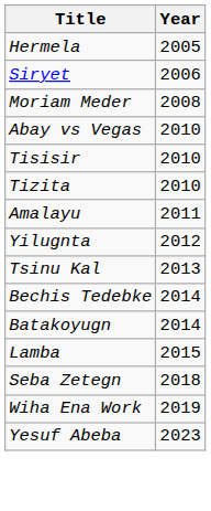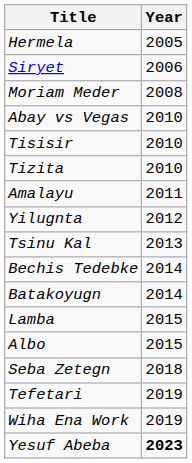+ row: Albo | 2015
+ row: Tefetari | 2019
Yesuf Abeba | Year: normal -> bold
